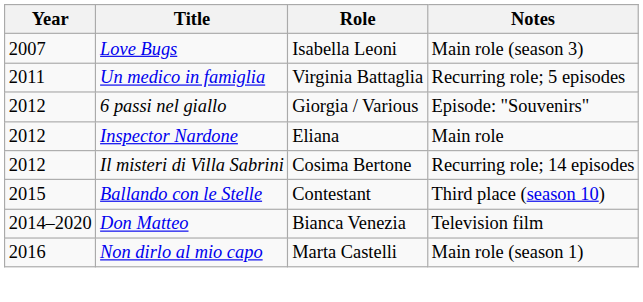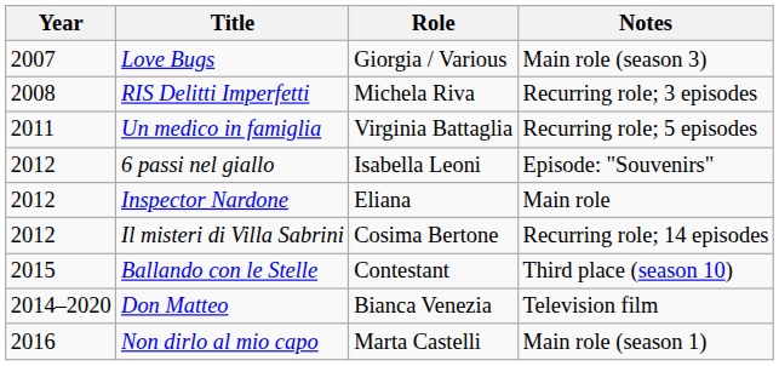Love Bugs | Role: Isabella Leoni -> Giorgia / Various
+ row: 2008 | RIS Delitti Imperfetti | Michela Riva | Recurring role; 3 episodes
6 passi nel giallo | Role: Giorgia / Various -> Isabella Leoni
